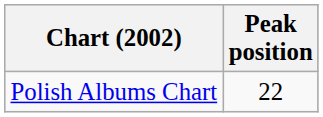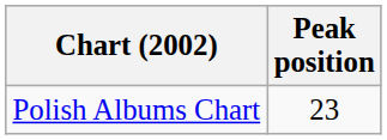Polish Albums Chart | Peak position: 22 -> 23
